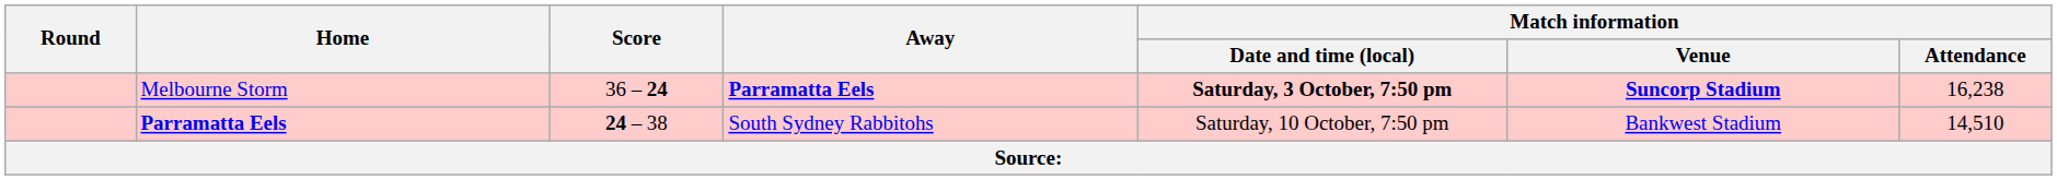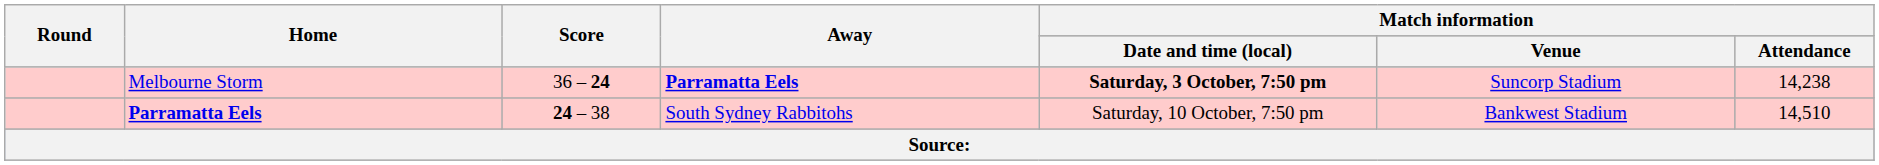Melbourne Storm | Match information / Venue: bold -> normal
Melbourne Storm | Match information / Attendance: 16,238 -> 14,238
